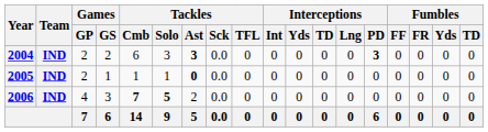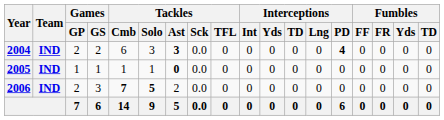2004 | Interceptions / PD: 3 -> 4
2005 | Games / GP: 2 -> 1
2006 | Games / GP: 4 -> 2
